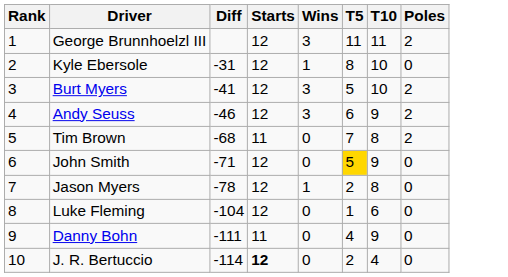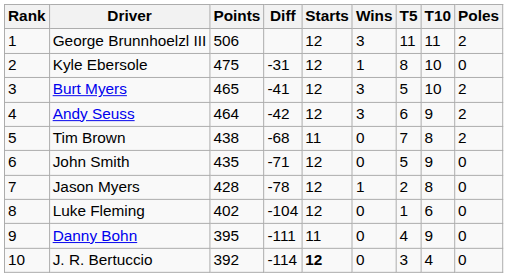+ column: Points | 506 | 475 | 465 | 464 | 438 | 435 | 428 | 402 | 395 | 392
Andy Seuss | Diff: -46 -> -42
John Smith | T5: gold background -> no background
J. R. Bertuccio | T5: 2 -> 3
